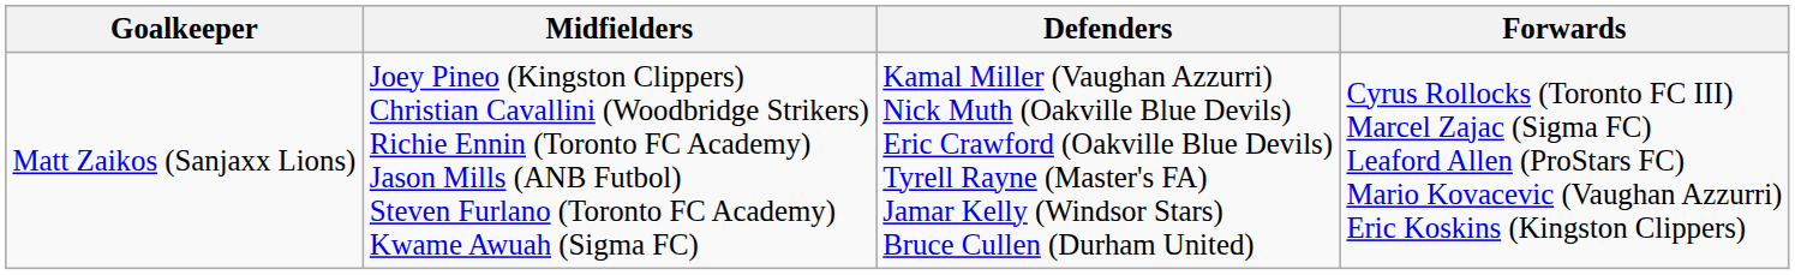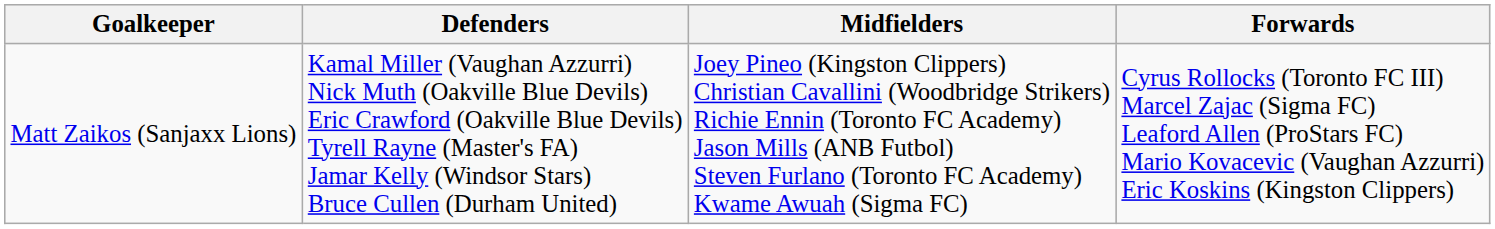columns swapped: Defenders <-> Midfielders
